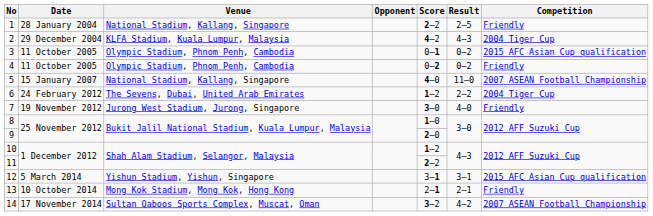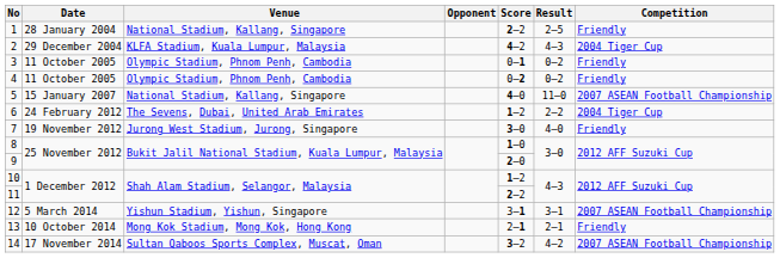3 | Competition: 2015 AFC Asian Cup qualification -> Friendly
12 | Competition: 2015 AFC Asian Cup qualification -> 2007 ASEAN Football Championship
